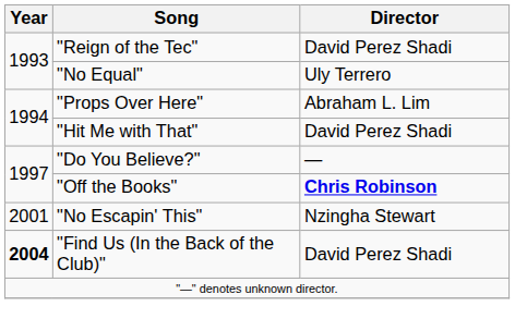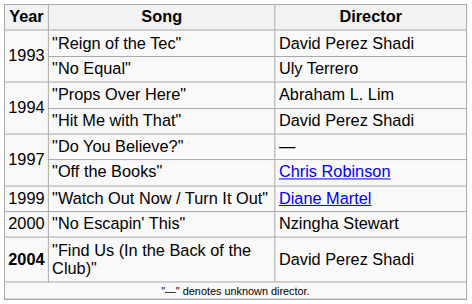"Off the Books" | Director: bold -> normal
+ row: 1999 | "Watch Out Now / Turn It Out" | Diane Martel
"No Escapin' This" | Year: 2001 -> 2000
